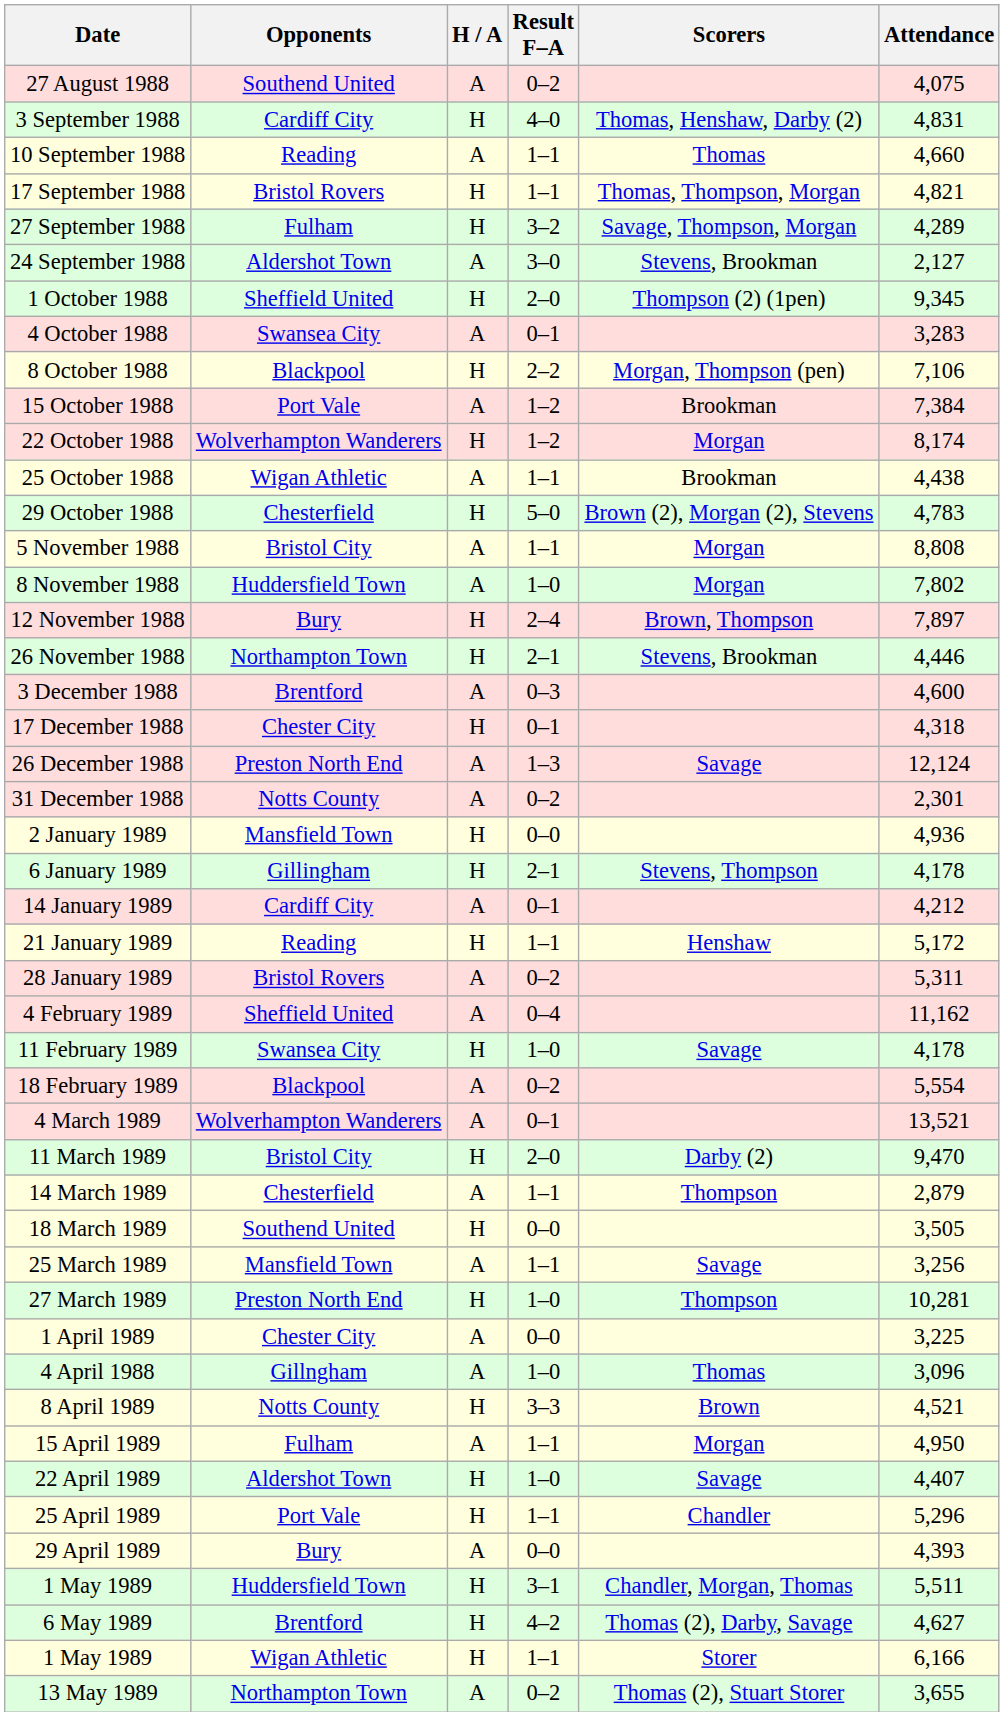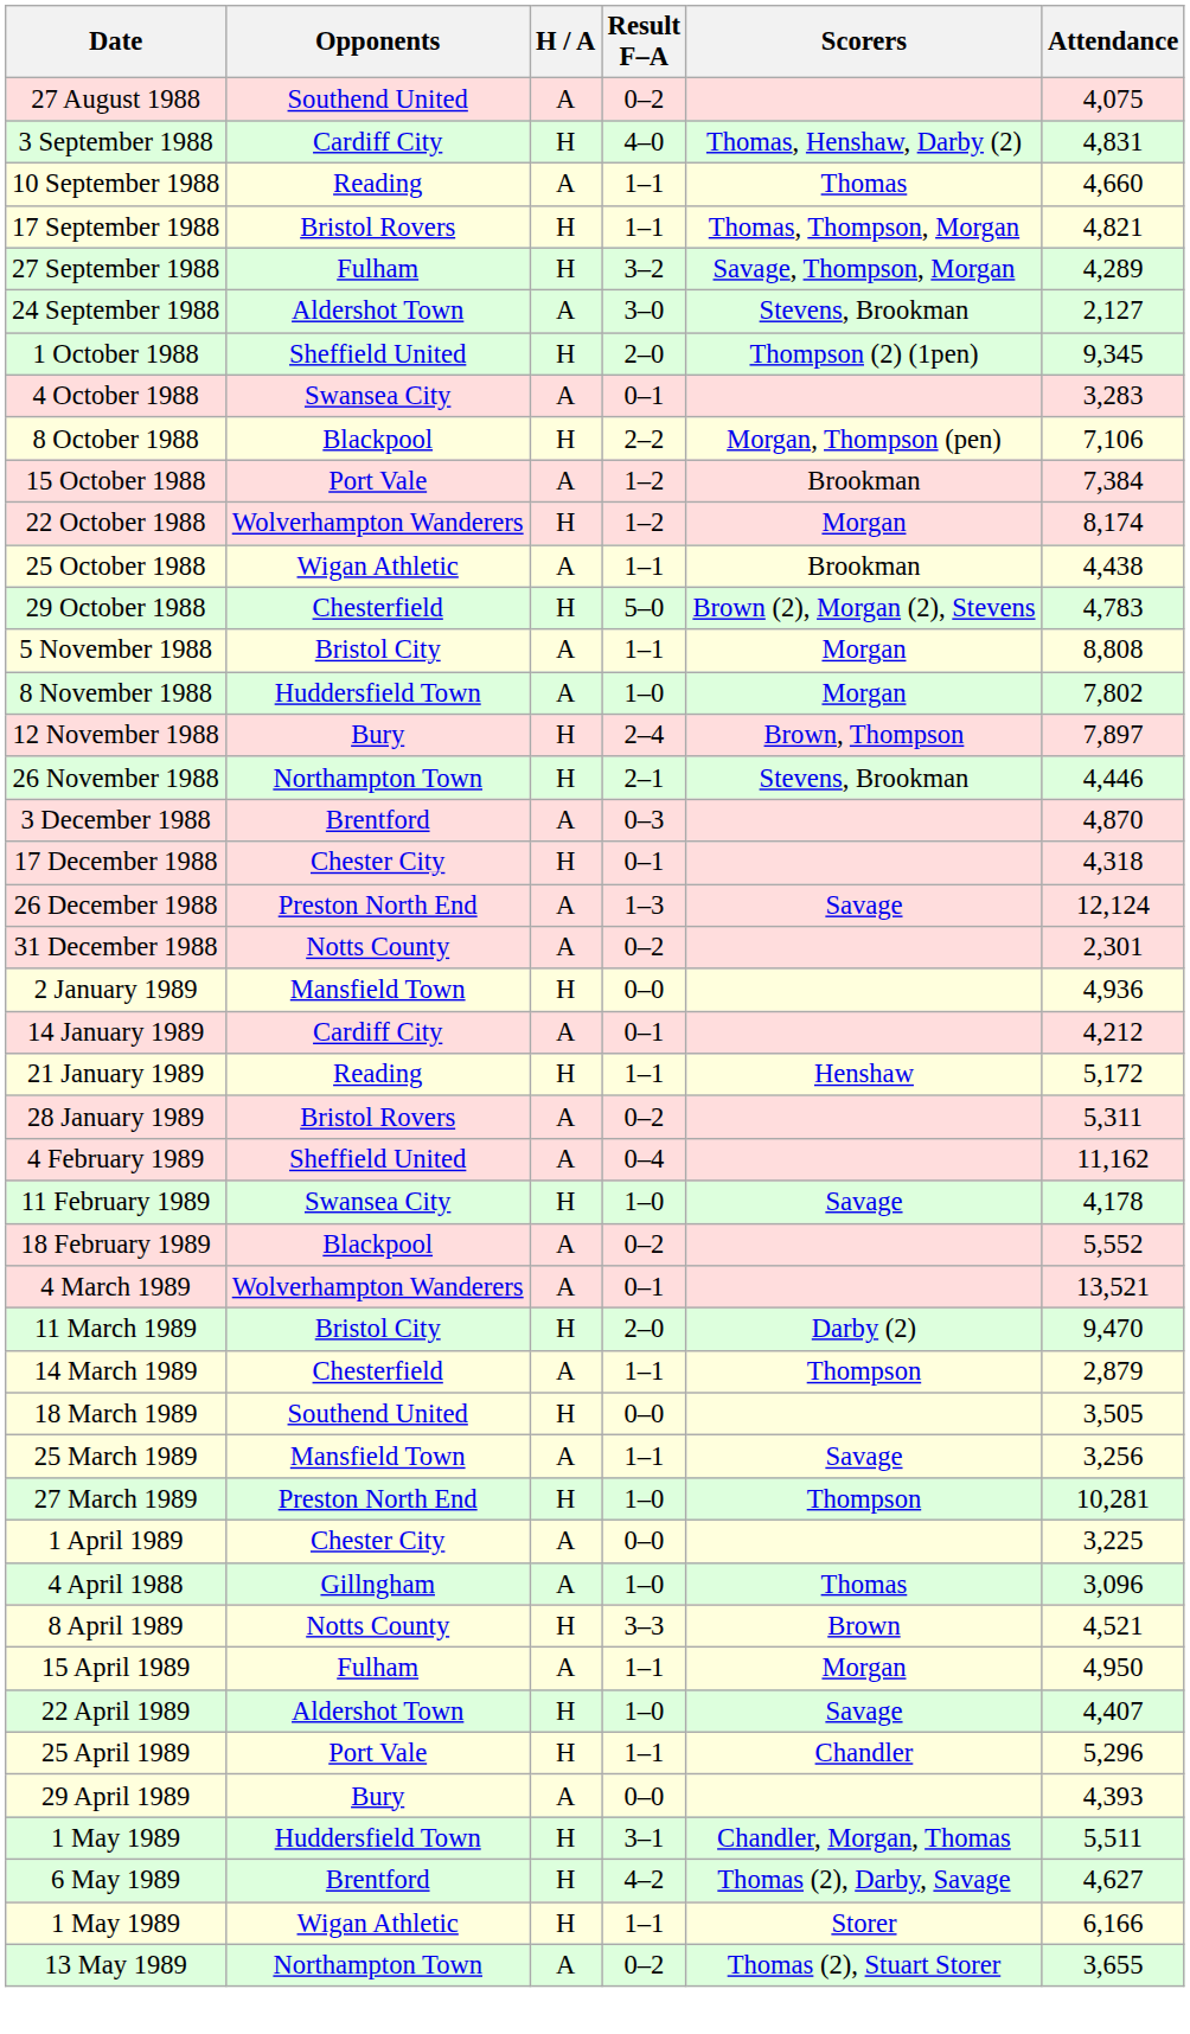3 December 1988 | Attendance: 4,600 -> 4,870
- row: 6 January 1989 | Gillingham | H | 2–1 | Stevens, Thompson | 4,178
18 February 1989 | Attendance: 5,554 -> 5,552
